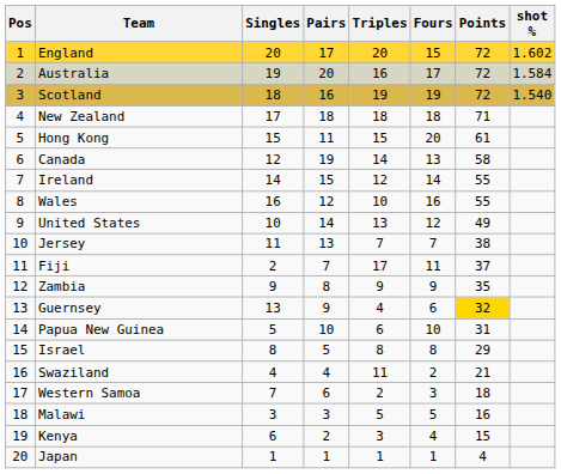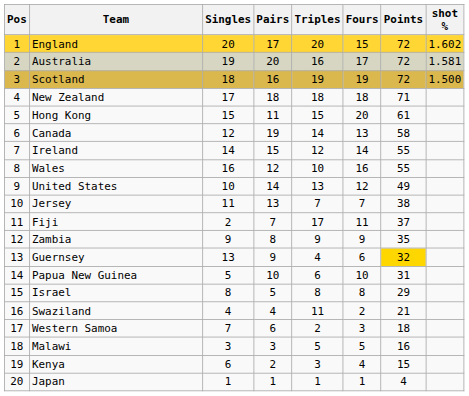Australia | shot %: 1.584 -> 1.581
Scotland | shot %: 1.540 -> 1.500
